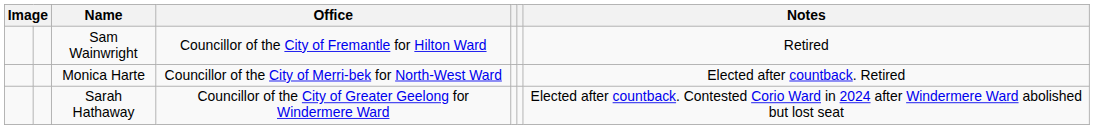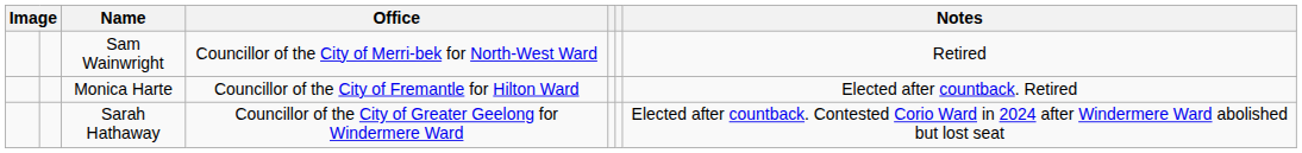Sam Wainwright | Office: Councillor of the City of Fremantle for Hilton Ward -> Councillor of the City of Merri-bek for North-West Ward
Monica Harte | Office: Councillor of the City of Merri-bek for North-West Ward -> Councillor of the City of Fremantle for Hilton Ward
